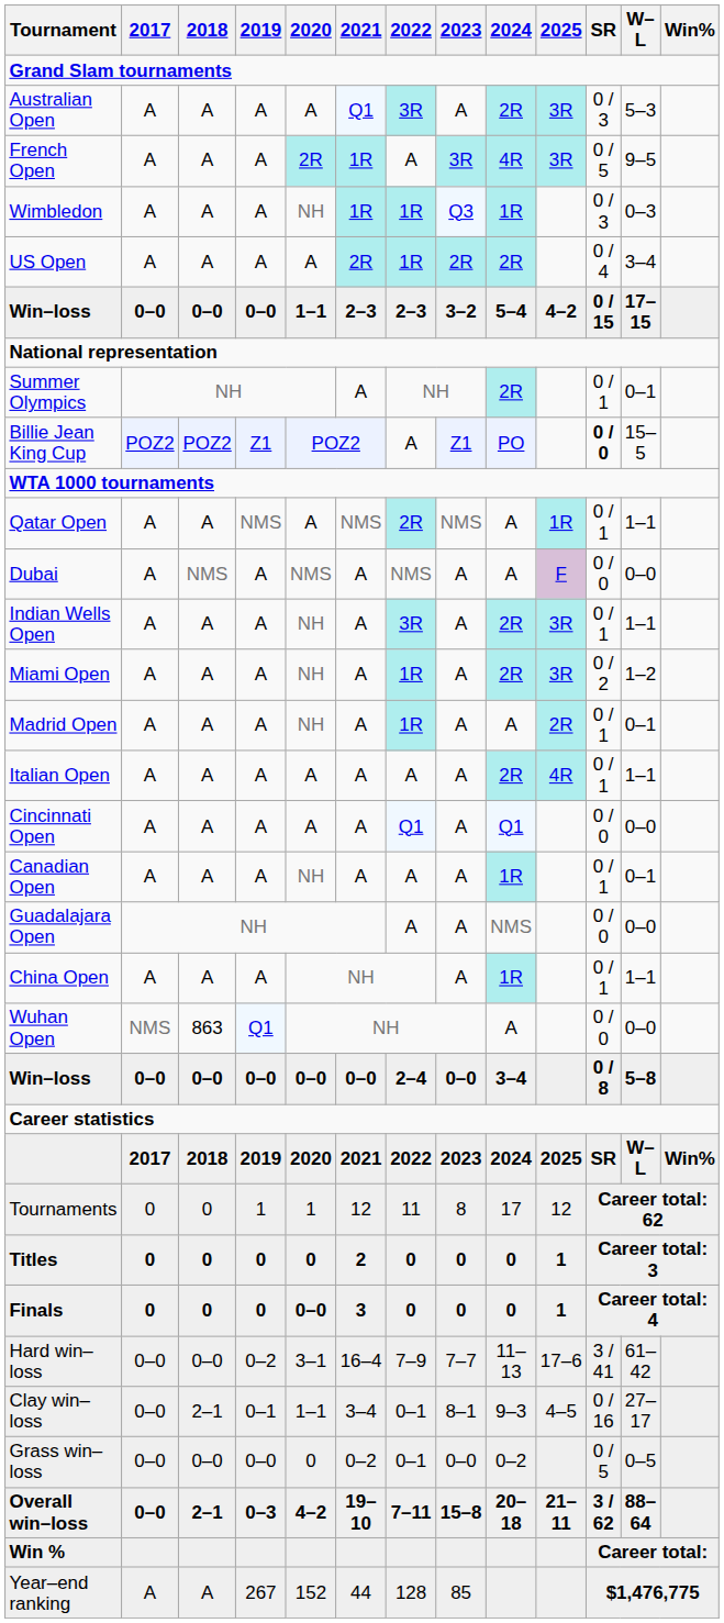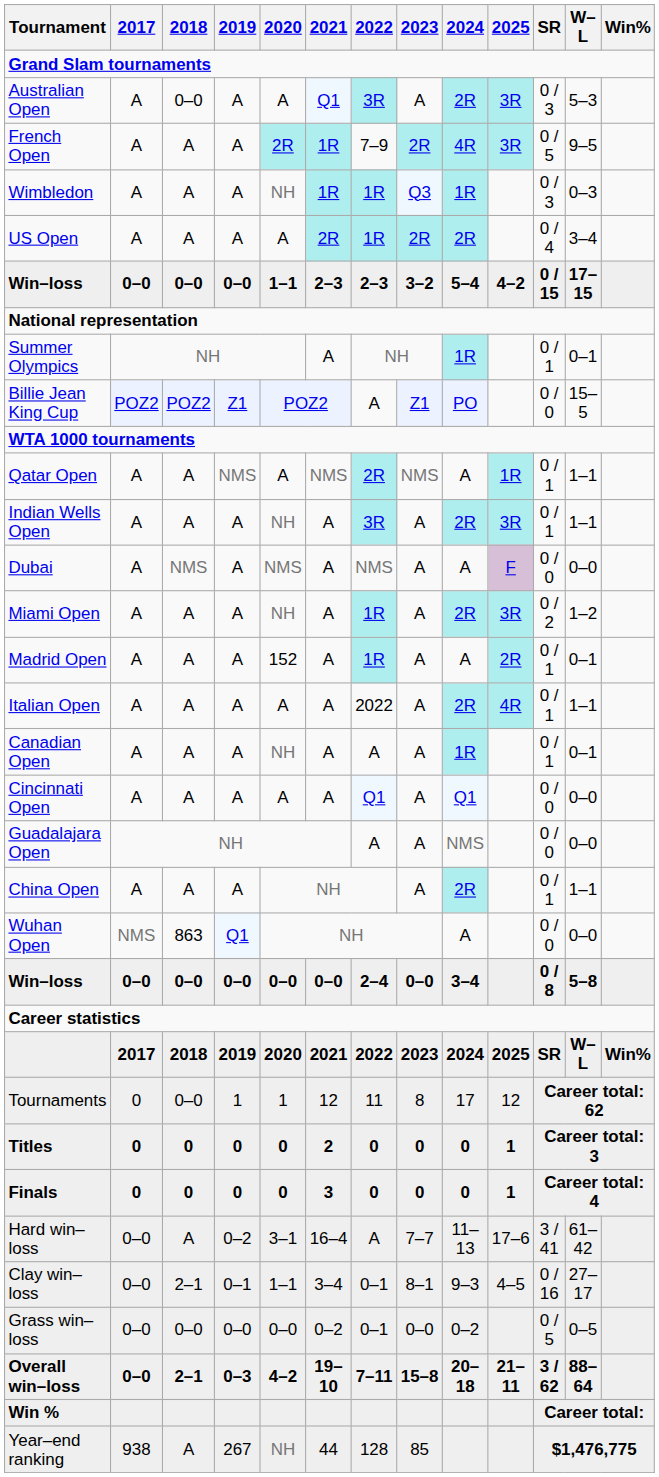Australian Open | 2018: A -> 0–0
French Open | 2022: A -> 7–9
French Open | 2023: 3R -> 2R
Summer Olympics | 2024: 2R -> 1R
Billie Jean King Cup | SR: bold -> normal
rows swapped: Dubai <-> Indian Wells Open
Madrid Open | 2020: NH -> 152
Italian Open | 2022: A -> 2022
rows swapped: Canadian Open <-> Cincinnati Open
China Open | 2024: 1R -> 2R
Tournaments | 2018: 0 -> 0–0
Finals | 2020: 0–0 -> 0
Hard win–loss | 2018: 0–0 -> A
Hard win–loss | 2022: 7–9 -> A
Grass win–loss | 2020: 0 -> 0–0
Year–end ranking | 2017: A -> 938
Year–end ranking | 2020: 152 -> NH
